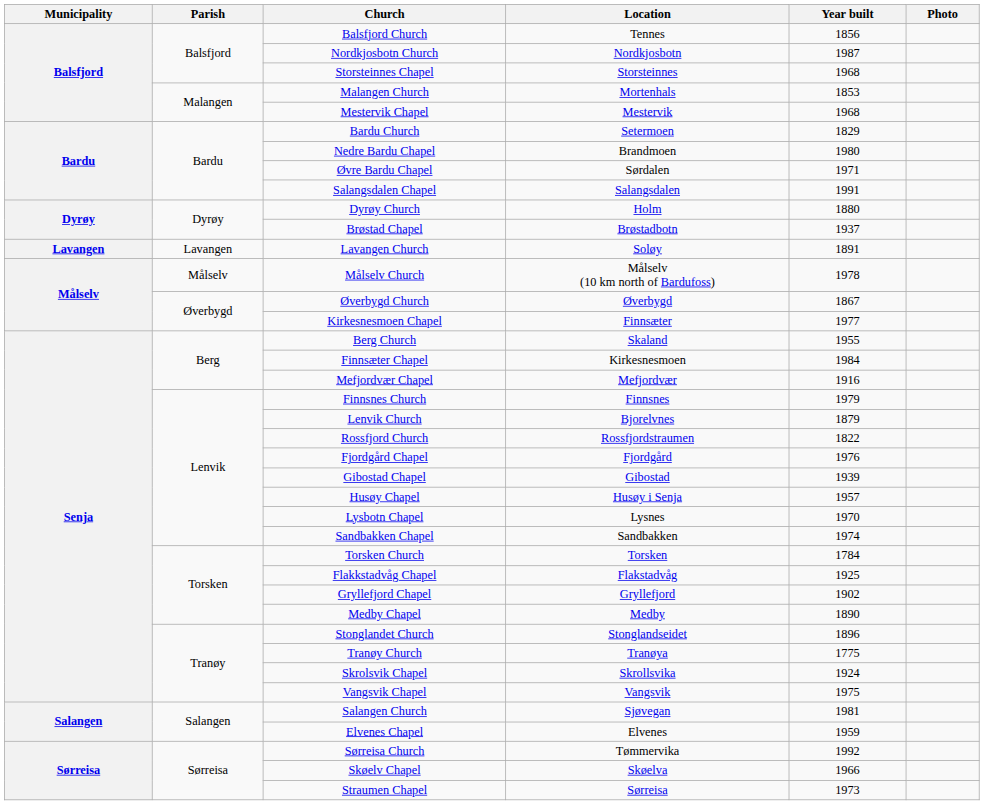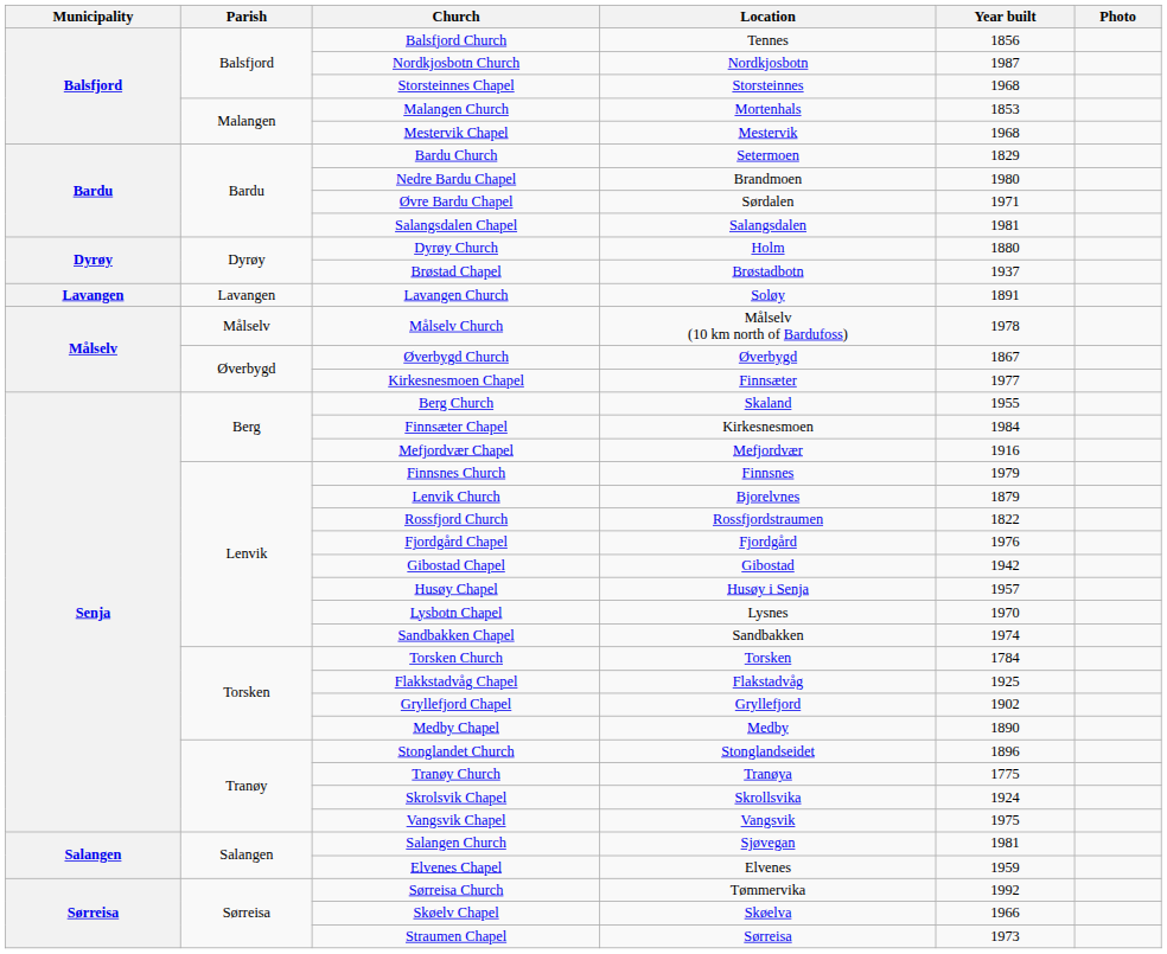Salangsdalen Chapel | Year built: 1991 -> 1981
Gibostad Chapel | Year built: 1939 -> 1942
